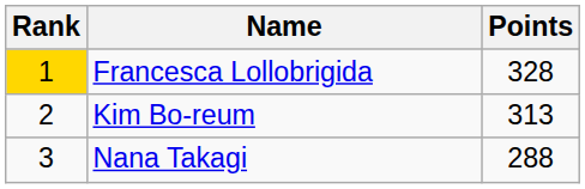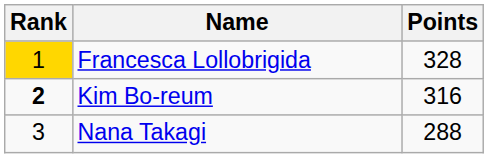Kim Bo-reum | Rank: normal -> bold
Kim Bo-reum | Points: 313 -> 316
